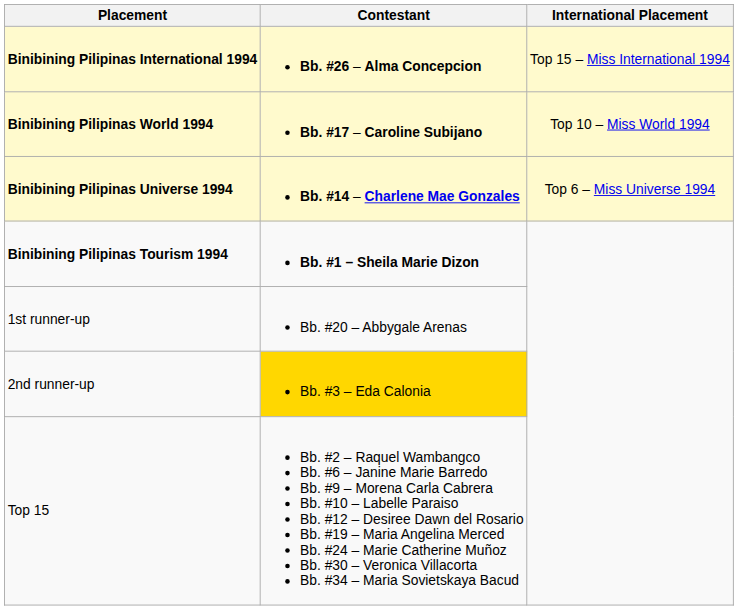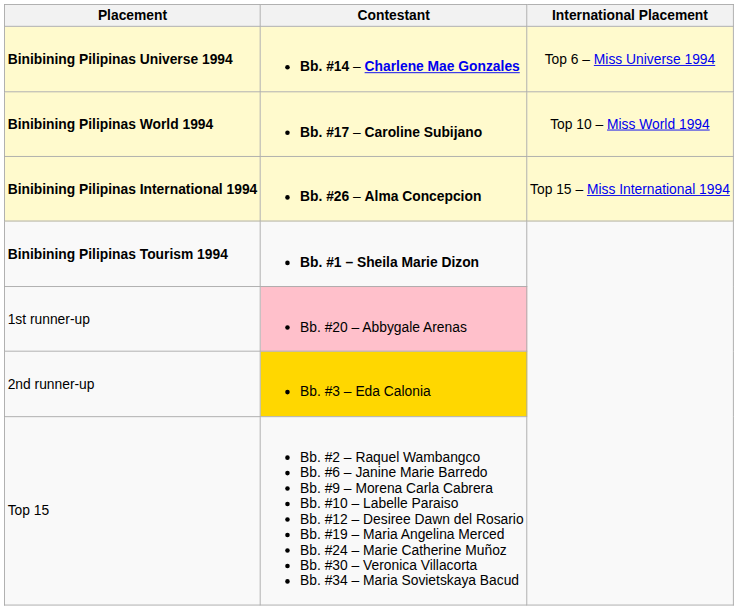rows swapped: Binibining Pilipinas Universe 1994 <-> Binibining Pilipinas International 1994
1st runner-up | Contestant: no background -> pink background
